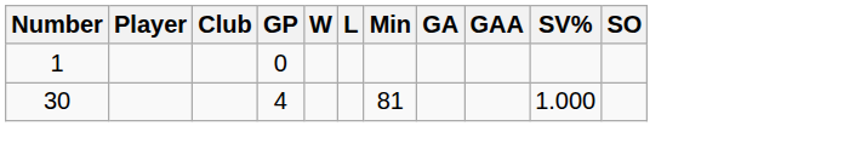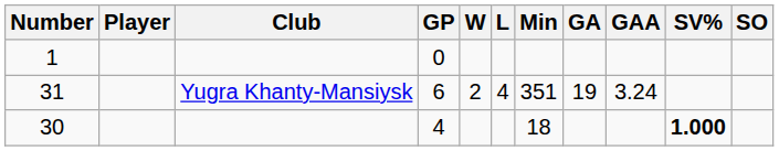+ row: 31 | Yugra Khanty-Mansiysk | 6 | 2 | 4 | 351 | 19 | 3.24
30 | Min: 81 -> 18
30 | SV%: normal -> bold
